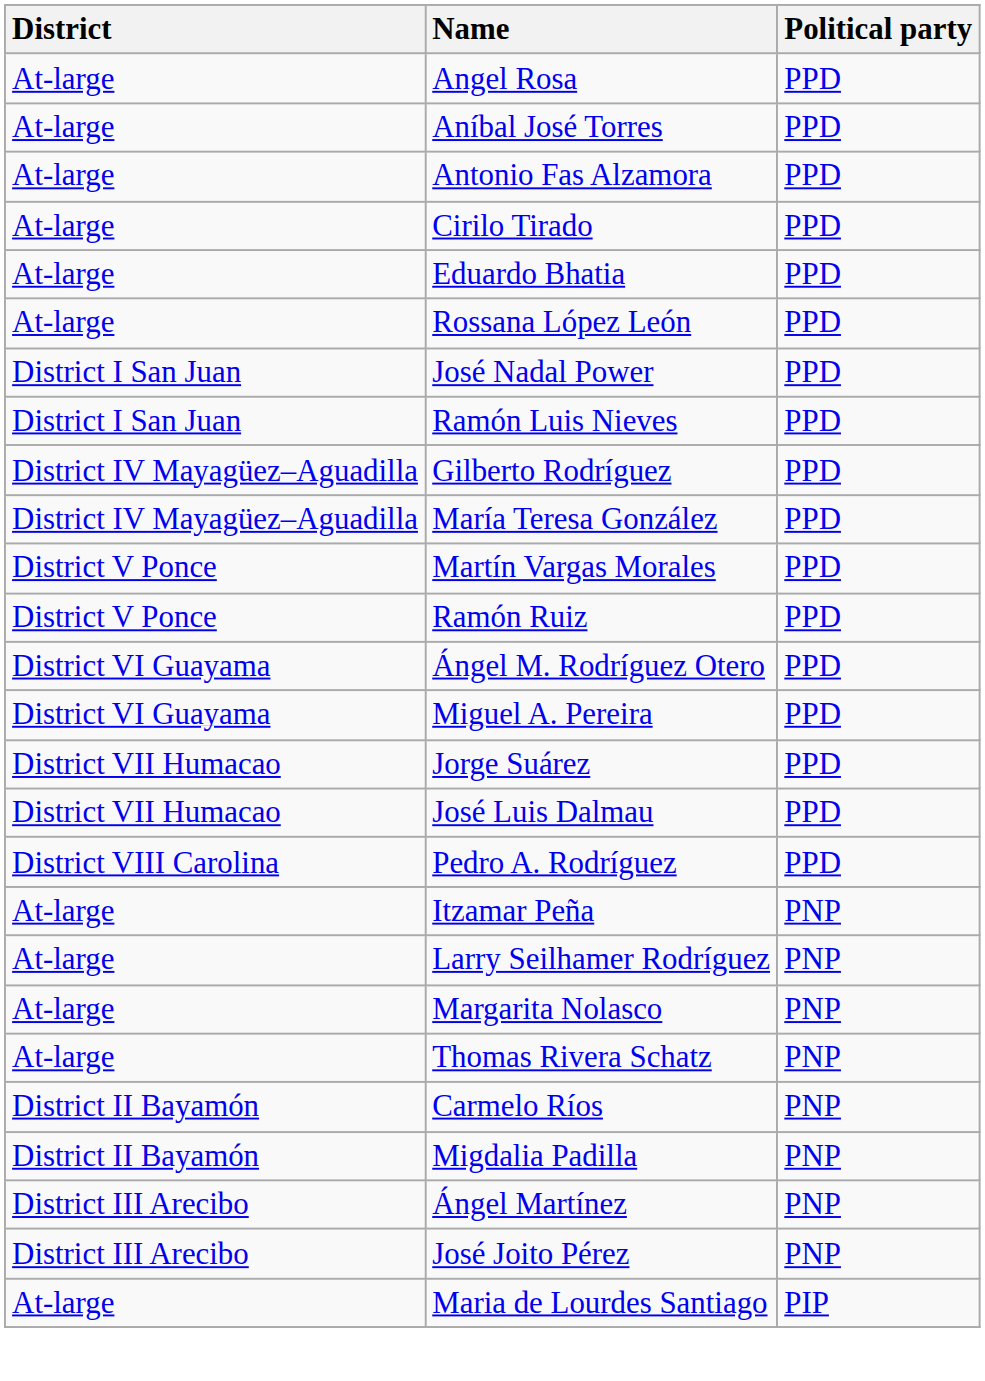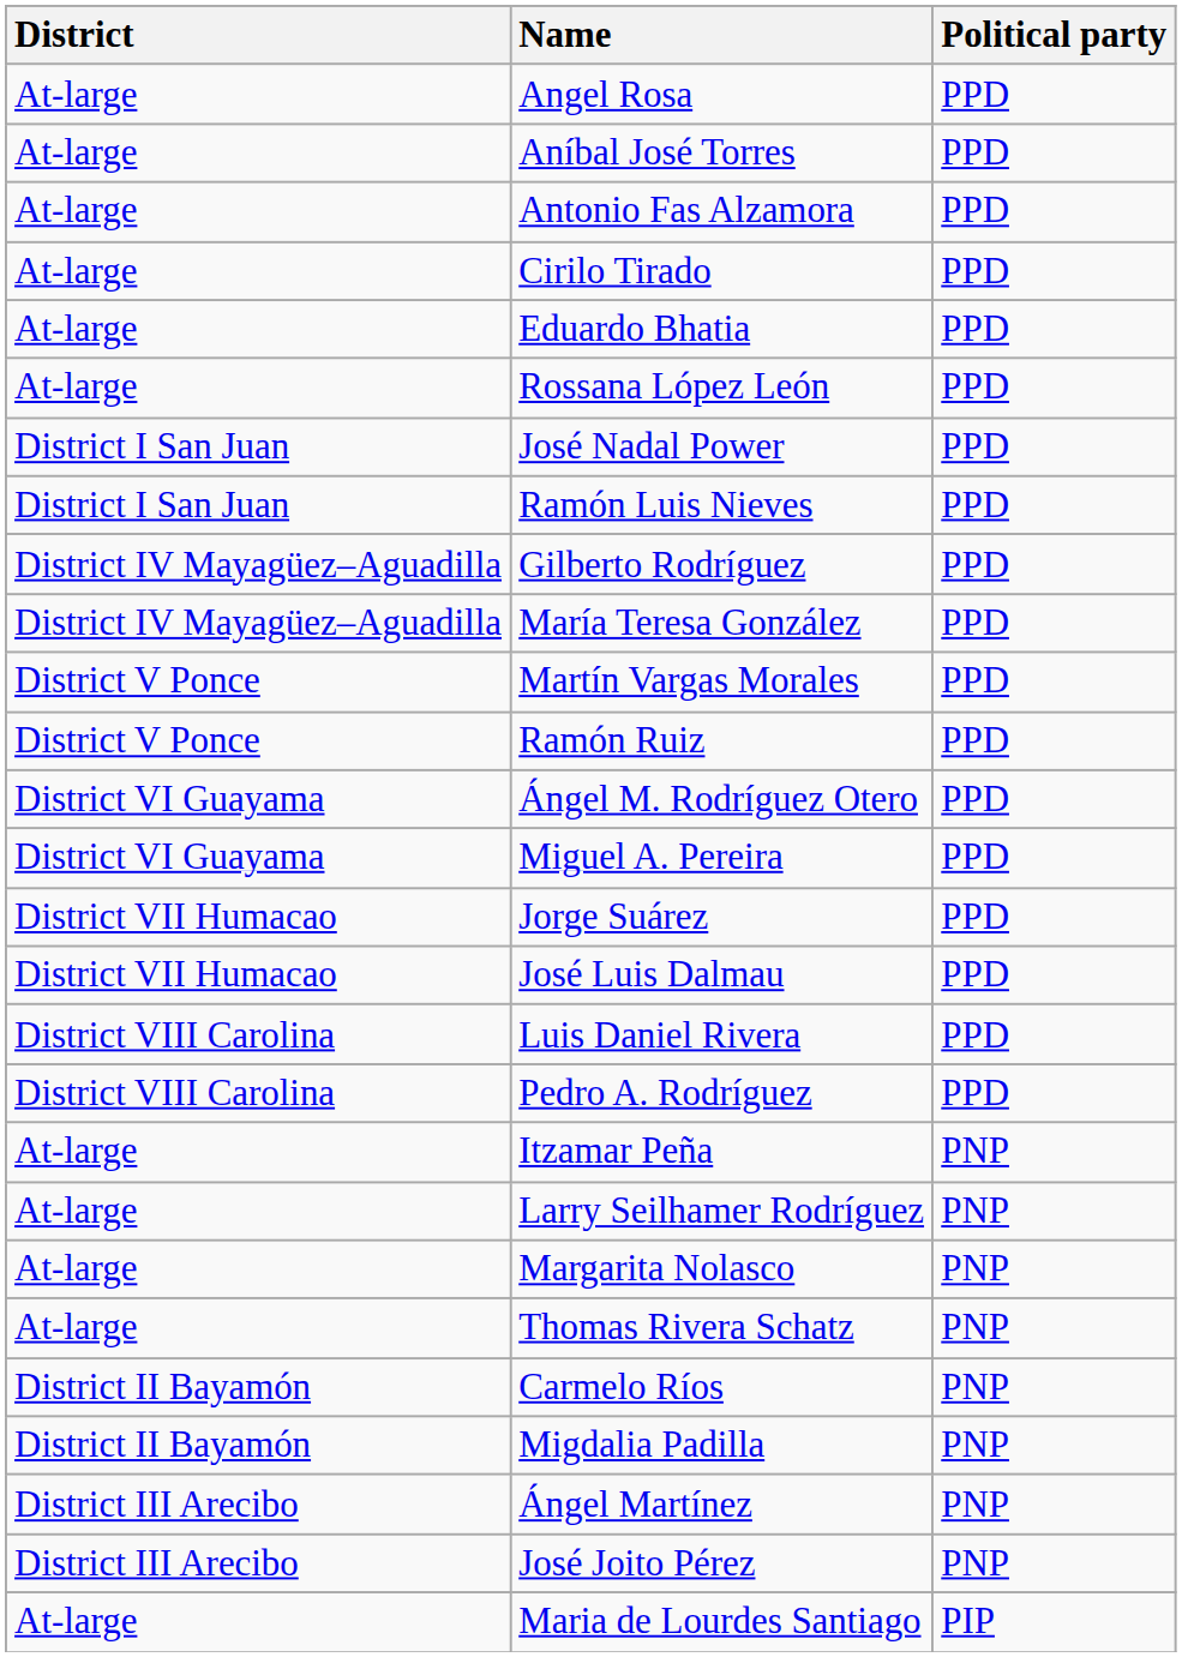+ row: District VIII Carolina | Luis Daniel Rivera | PPD
